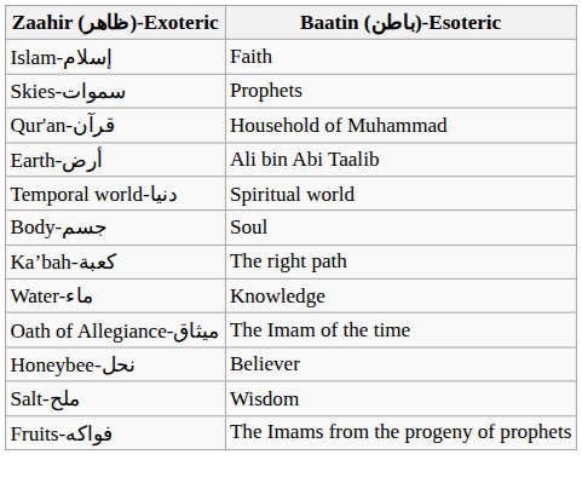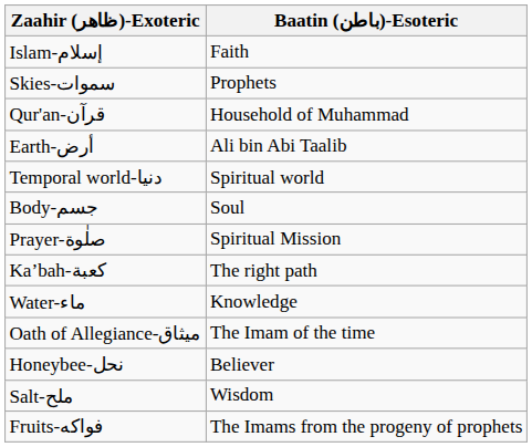+ row: Prayer-صلٰوة | Spiritual Mission
